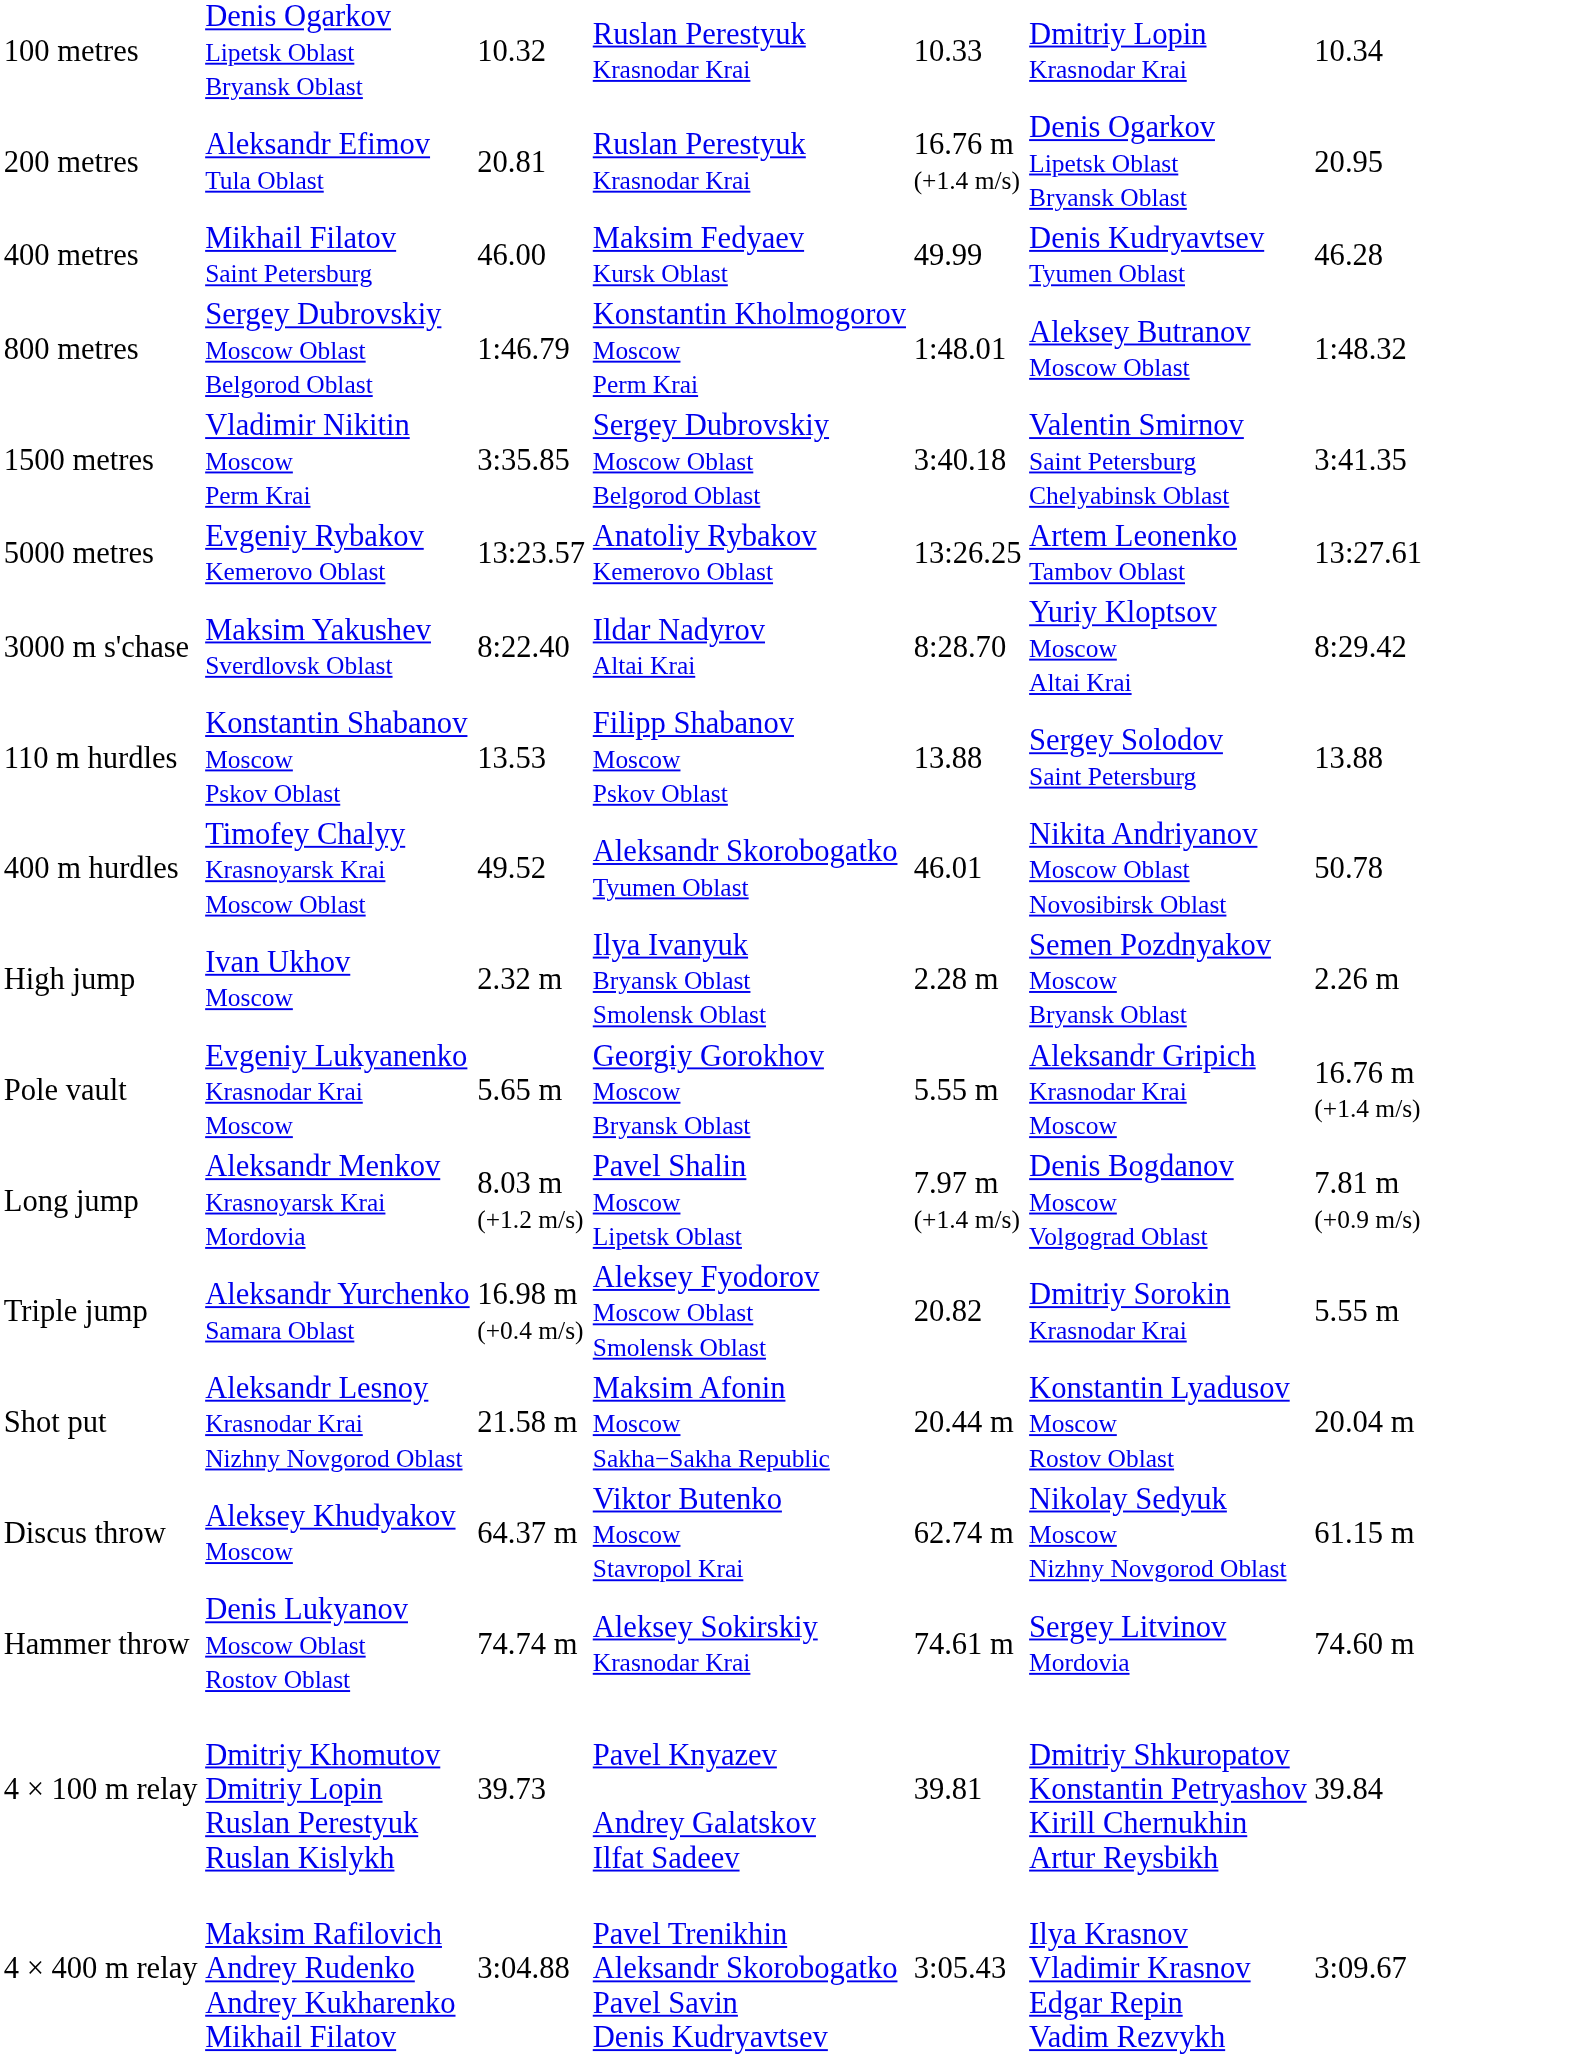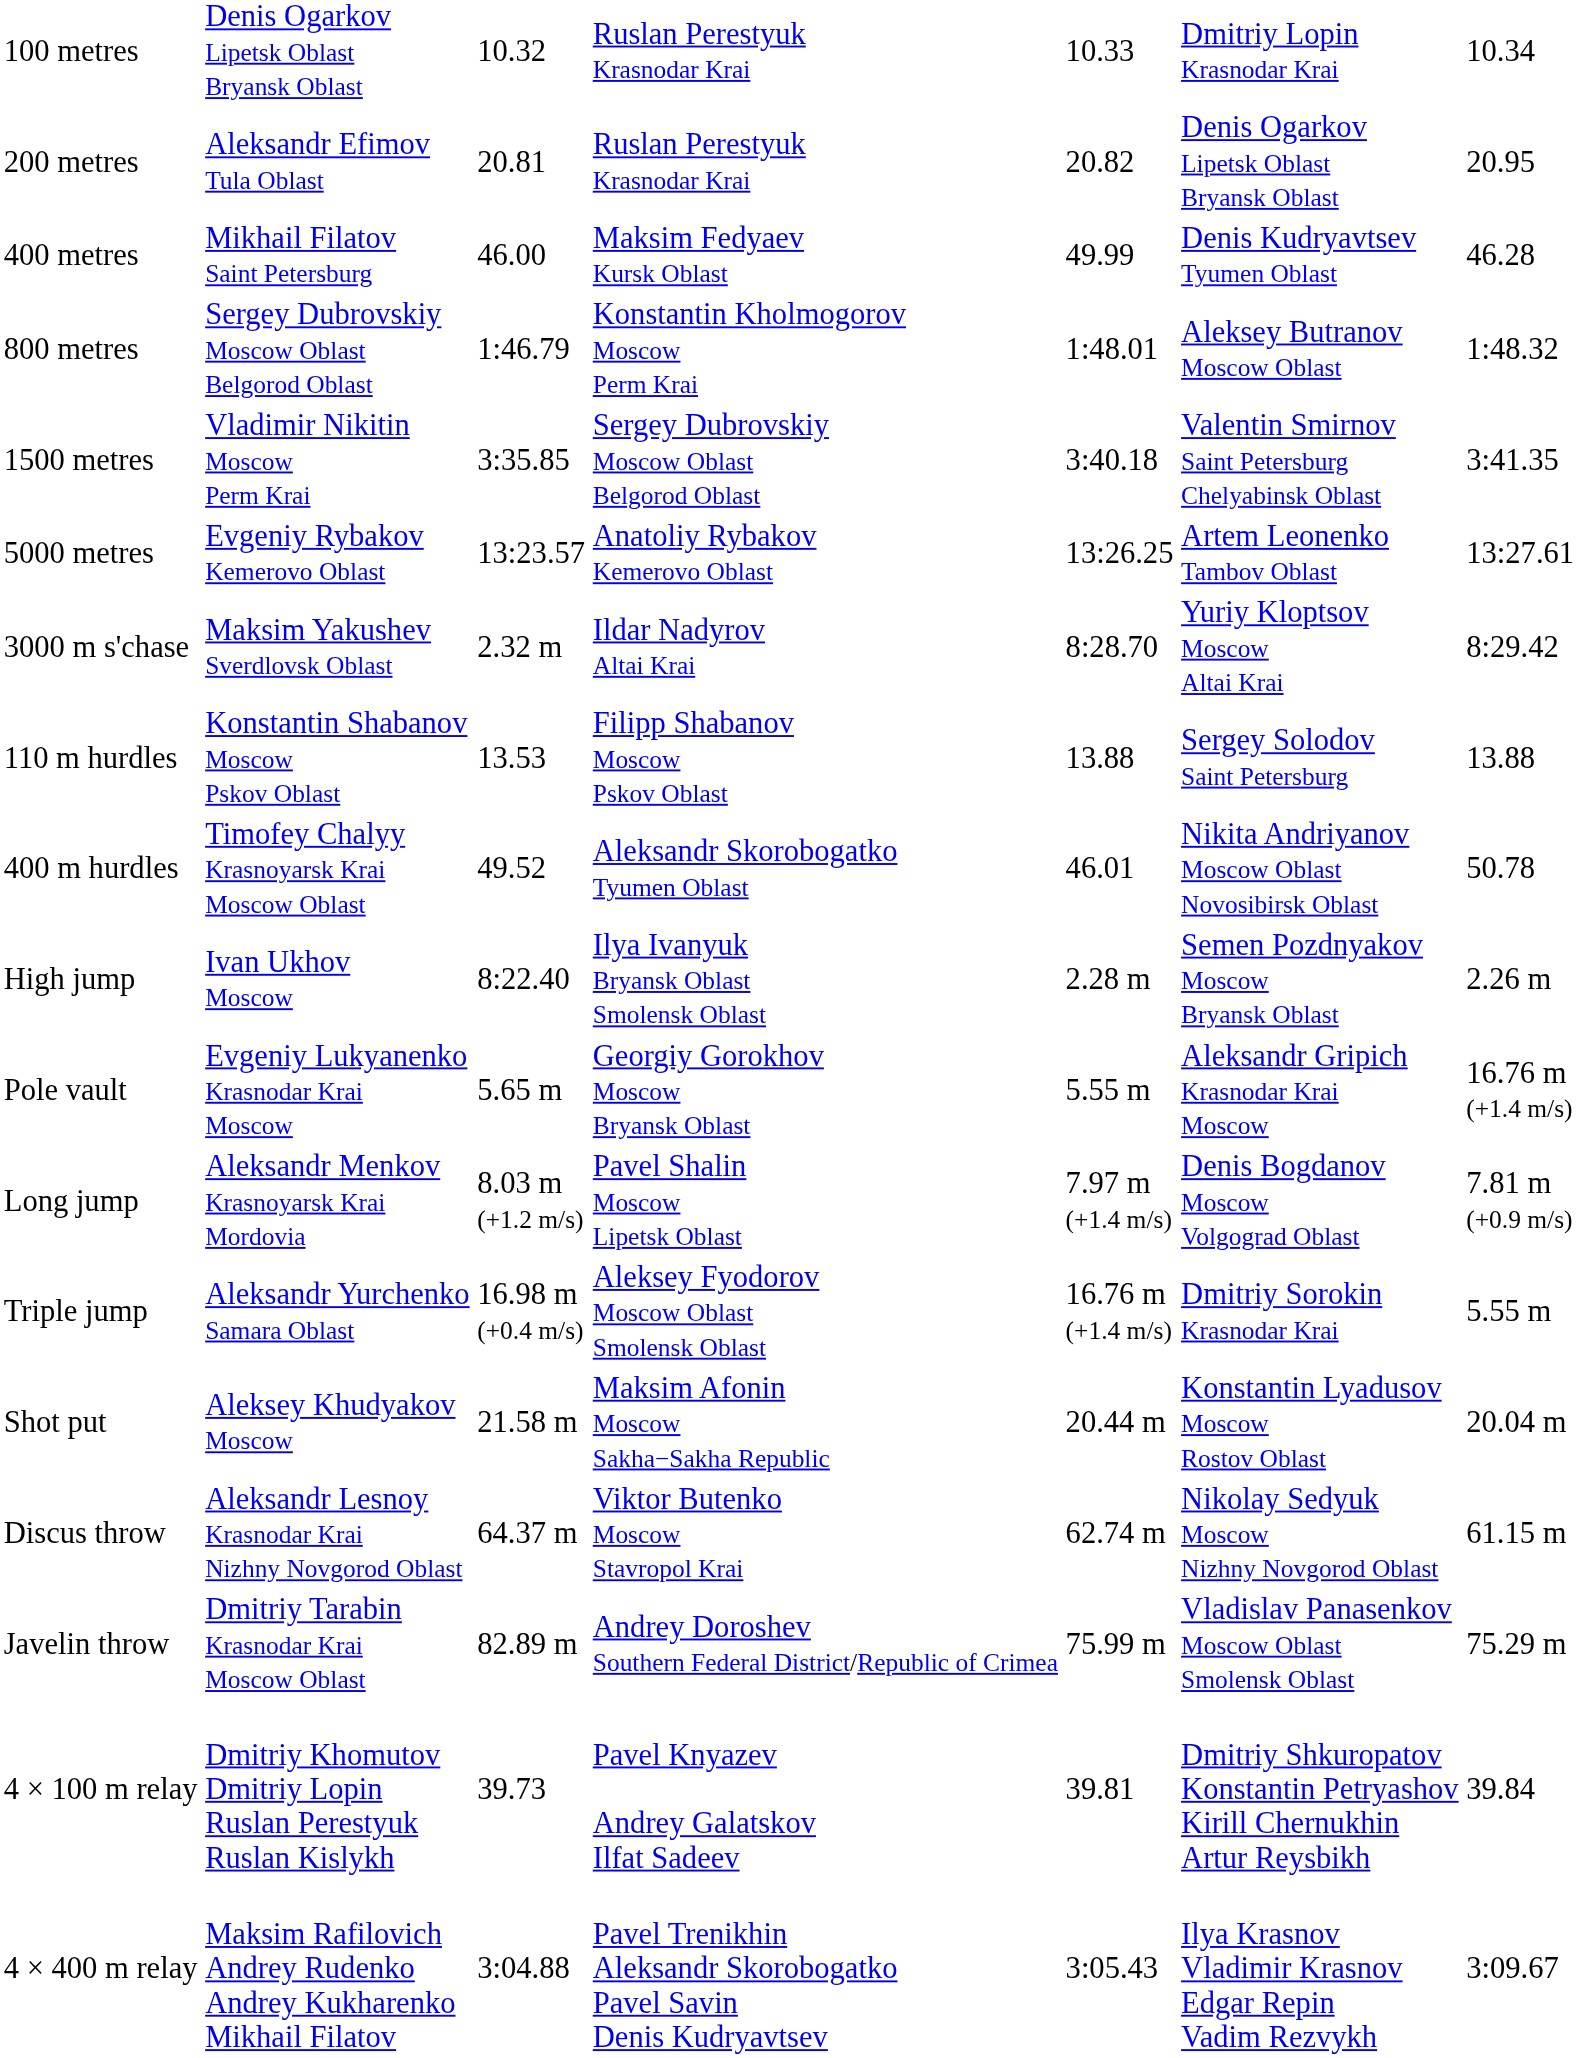200 metres | column 5: 16.76 m (+1.4 m/s) -> 20.82
3000 m s'chase | column 3: 8:22.40 -> 2.32 m
High jump | column 3: 2.32 m -> 8:22.40
Triple jump | column 5: 20.82 -> 16.76 m (+1.4 m/s)
Shot put | column 2: Aleksandr Lesnoy Krasnodar Krai Nizhny Novgorod Oblast -> Aleksey Khudyakov Moscow
Discus throw | column 2: Aleksey Khudyakov Moscow -> Aleksandr Lesnoy Krasnodar Krai Nizhny Novgorod Oblast
- row: Hammer throw | Denis Lukyanov Moscow Oblast Rostov Oblast | 74.74 m | Aleksey Sokirskiy Krasnodar Krai | 74.61 m | Sergey Litvinov Mordovia | 74.60 m
+ row: Javelin throw | Dmitriy Tarabin Krasnodar Krai Moscow Oblast | 82.89 m | Andrey Doroshev Southern Federal District/Republic of Crimea | 75.99 m | Vladislav Panasenkov Moscow Oblast Smolensk Oblast | 75.29 m
